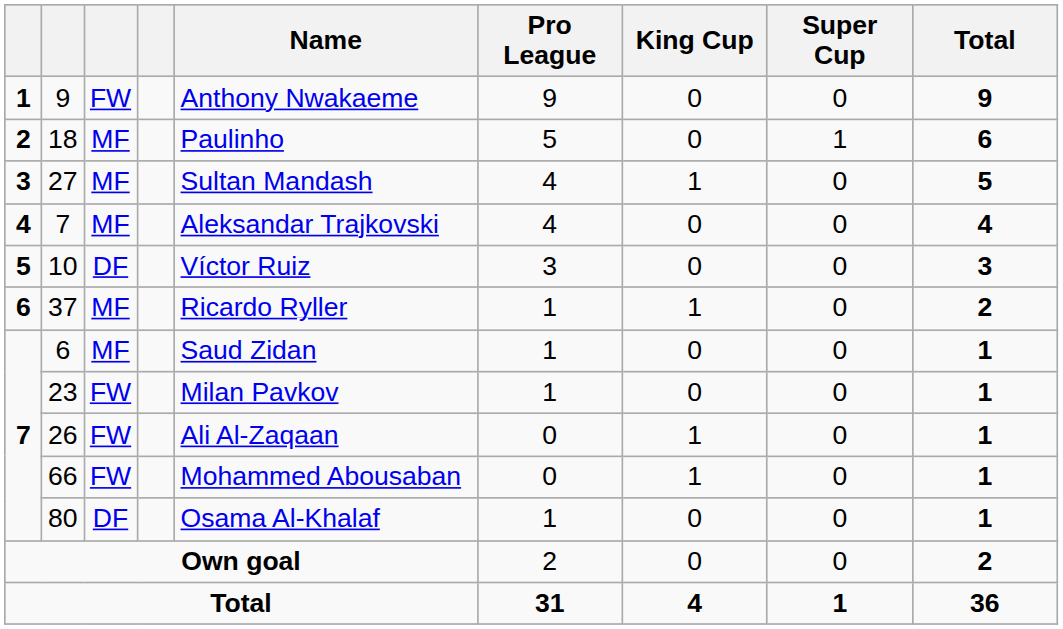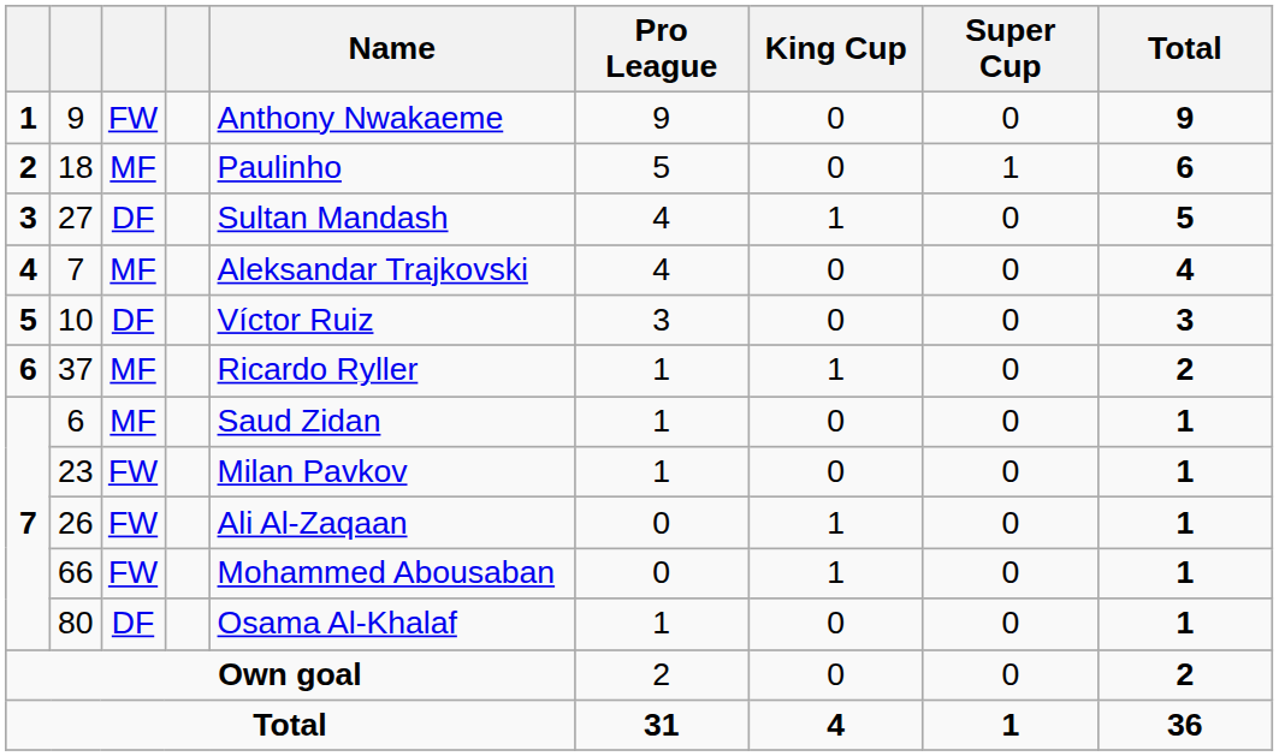27 | column 3: MF -> DF
